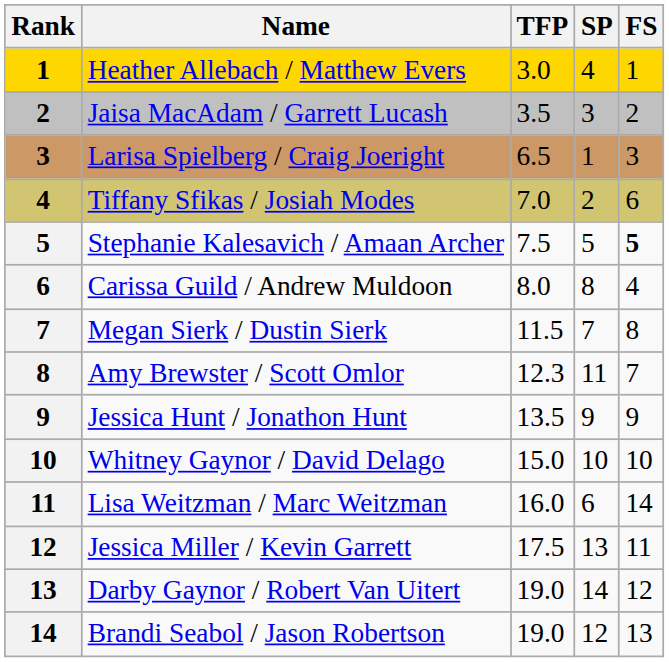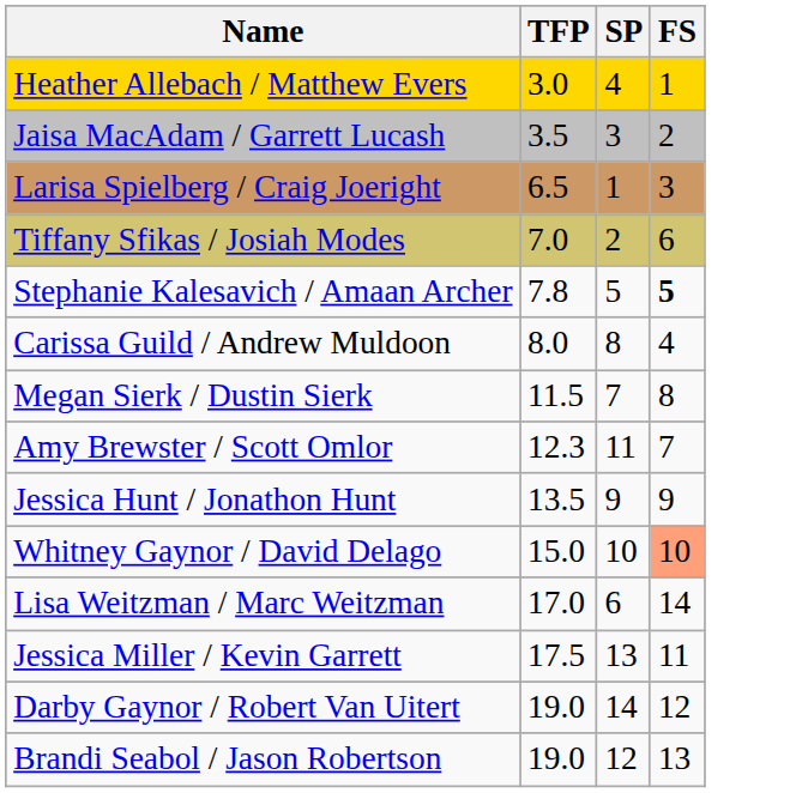- column: Rank | 1 | 2 | 3 | 4 | 5 | 6 | 7 | 8 | 9 | 10 | 11 | 12 | 13 | 14
Stephanie Kalesavich / Amaan Archer | TFP: 7.5 -> 7.8
Whitney Gaynor / David Delago | FS: no background -> lightsalmon background
Lisa Weitzman / Marc Weitzman | TFP: 16.0 -> 17.0
